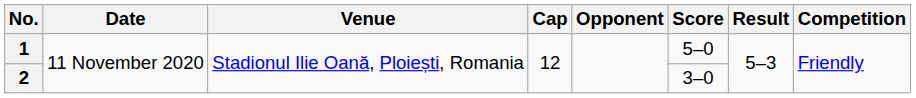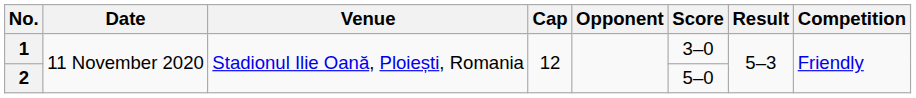1 | Score: 5–0 -> 3–0
2 | Score: 3–0 -> 5–0
